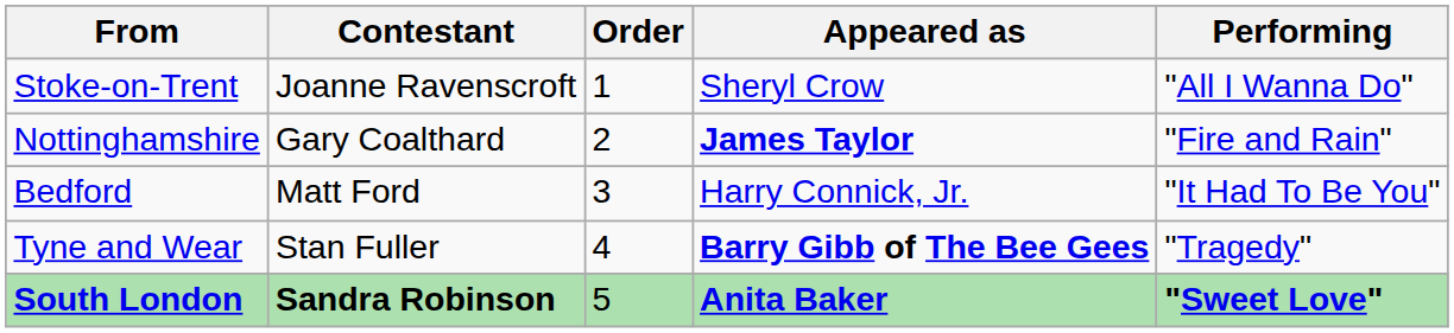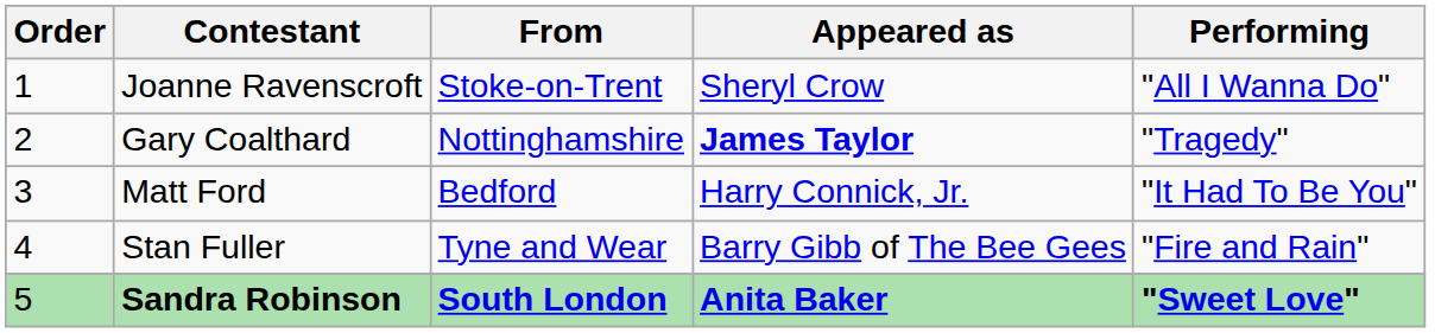columns swapped: Order <-> From
Gary Coalthard | Performing: "Fire and Rain" -> "Tragedy"
Stan Fuller | Appeared as: bold -> normal
Stan Fuller | Performing: "Tragedy" -> "Fire and Rain"
